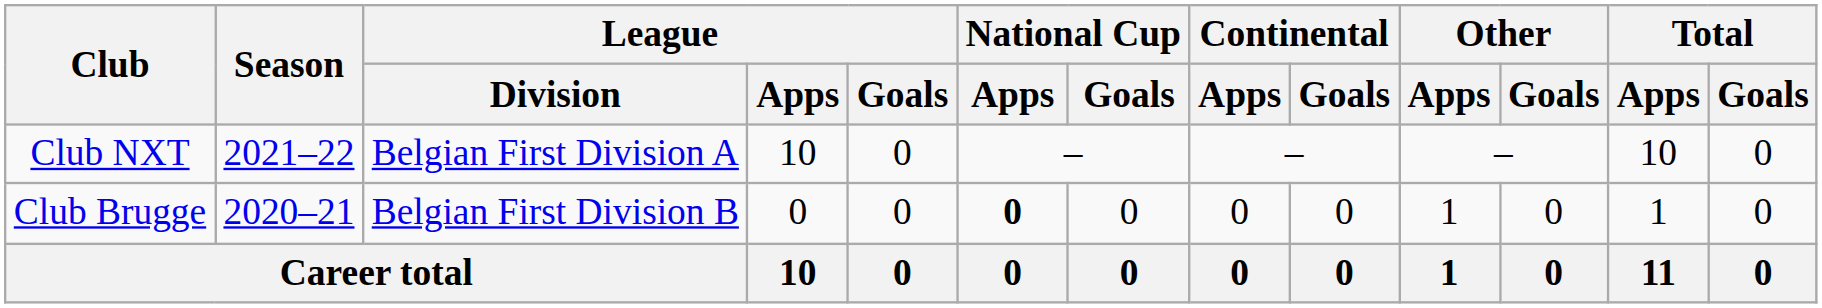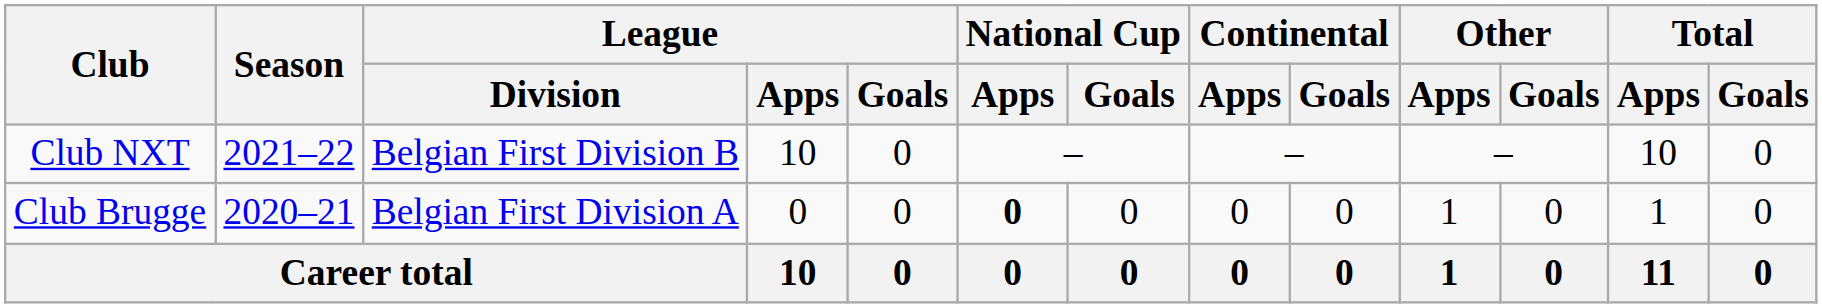Club NXT | League / Division: Belgian First Division A -> Belgian First Division B
Club Brugge | League / Division: Belgian First Division B -> Belgian First Division A
